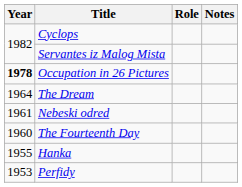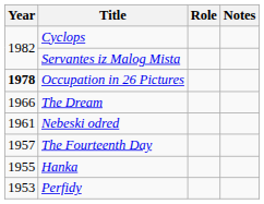The Dream | Year: 1964 -> 1966
The Fourteenth Day | Year: 1960 -> 1957
